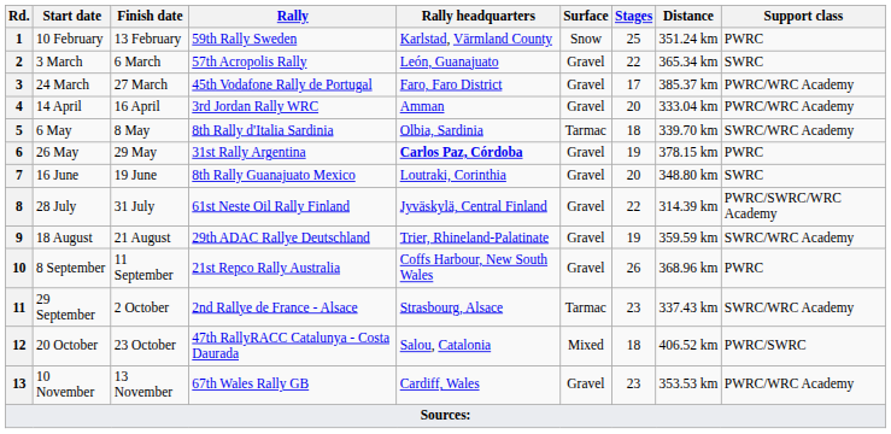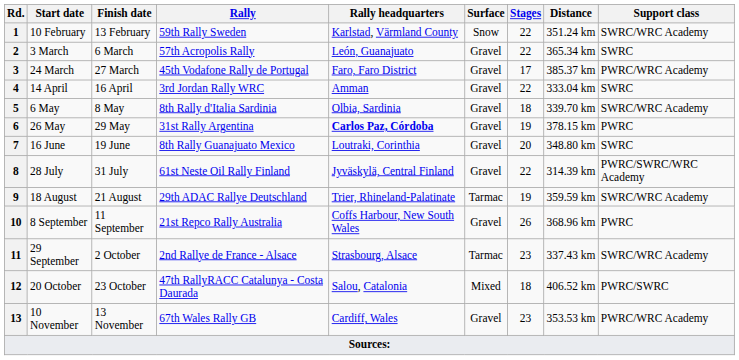1 | Stages: 25 -> 22
1 | Support class: PWRC -> SWRC/WRC Academy
4 | Stages: 20 -> 22
4 | Support class: PWRC/WRC Academy -> SWRC
5 | Surface: Tarmac -> Gravel
9 | Surface: Gravel -> Tarmac
